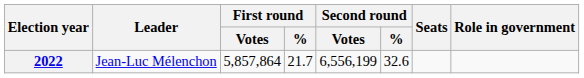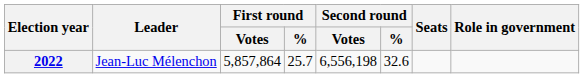2022 | First round / %: 21.7 -> 25.7
2022 | Second round / Votes: 6,556,199 -> 6,556,198
